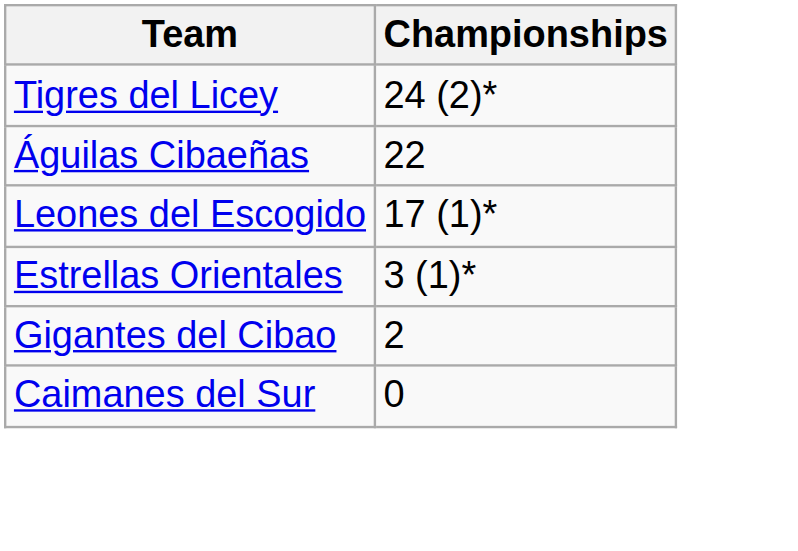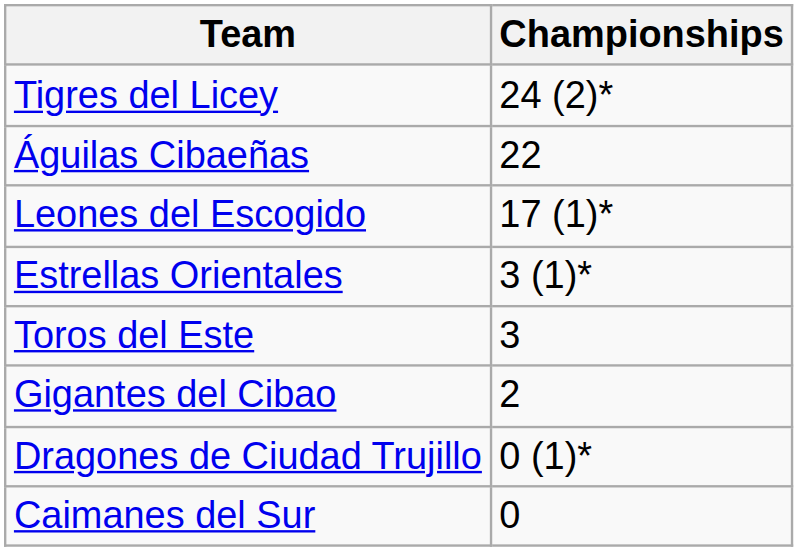+ row: Toros del Este | 3
+ row: Dragones de Ciudad Trujillo | 0 (1)*
